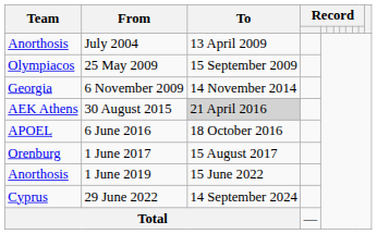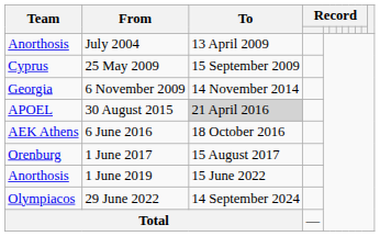25 May 2009 | Team: Olympiacos -> Cyprus
30 August 2015 | Team: AEK Athens -> APOEL
6 June 2016 | Team: APOEL -> AEK Athens
29 June 2022 | Team: Cyprus -> Olympiacos
